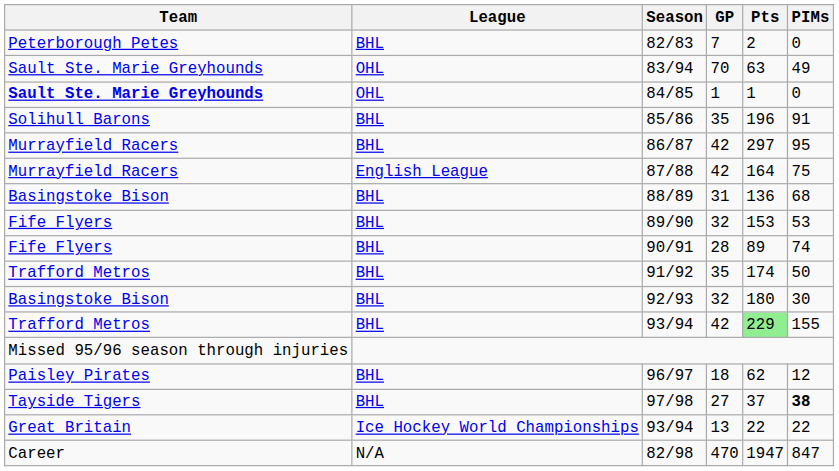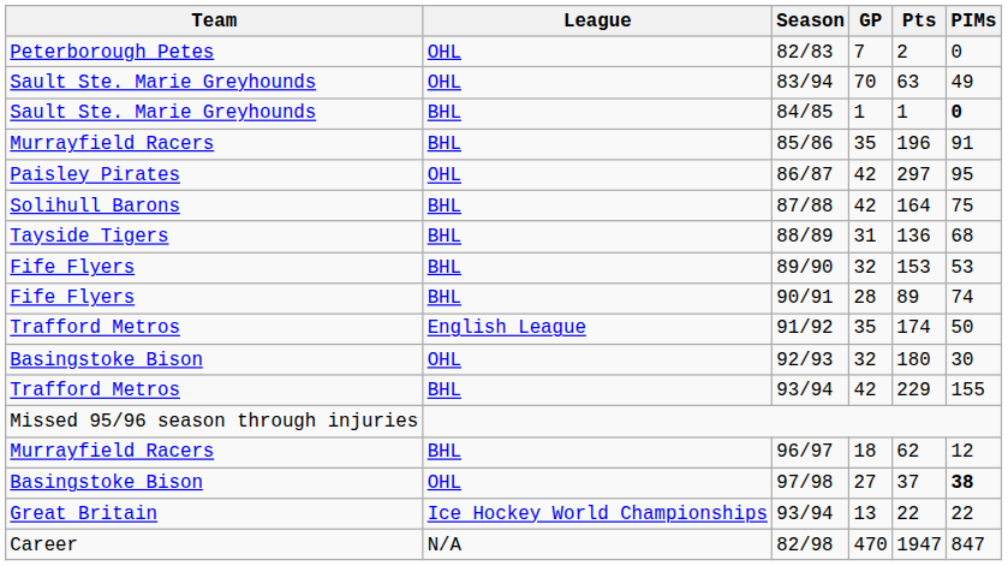82/83 | League: BHL -> OHL
84/85 | Team: bold -> normal
84/85 | League: OHL -> BHL
84/85 | PIMs: normal -> bold
85/86 | Team: Solihull Barons -> Murrayfield Racers
86/87 | Team: Murrayfield Racers -> Paisley Pirates
86/87 | League: BHL -> OHL
87/88 | Team: Murrayfield Racers -> Solihull Barons
87/88 | League: English League -> BHL
88/89 | Team: Basingstoke Bison -> Tayside Tigers
91/92 | League: BHL -> English League
92/93 | League: BHL -> OHL
93/94 / 42 | Pts: lightgreen background -> no background
96/97 | Team: Paisley Pirates -> Murrayfield Racers
97/98 | Team: Tayside Tigers -> Basingstoke Bison
97/98 | League: BHL -> OHL
